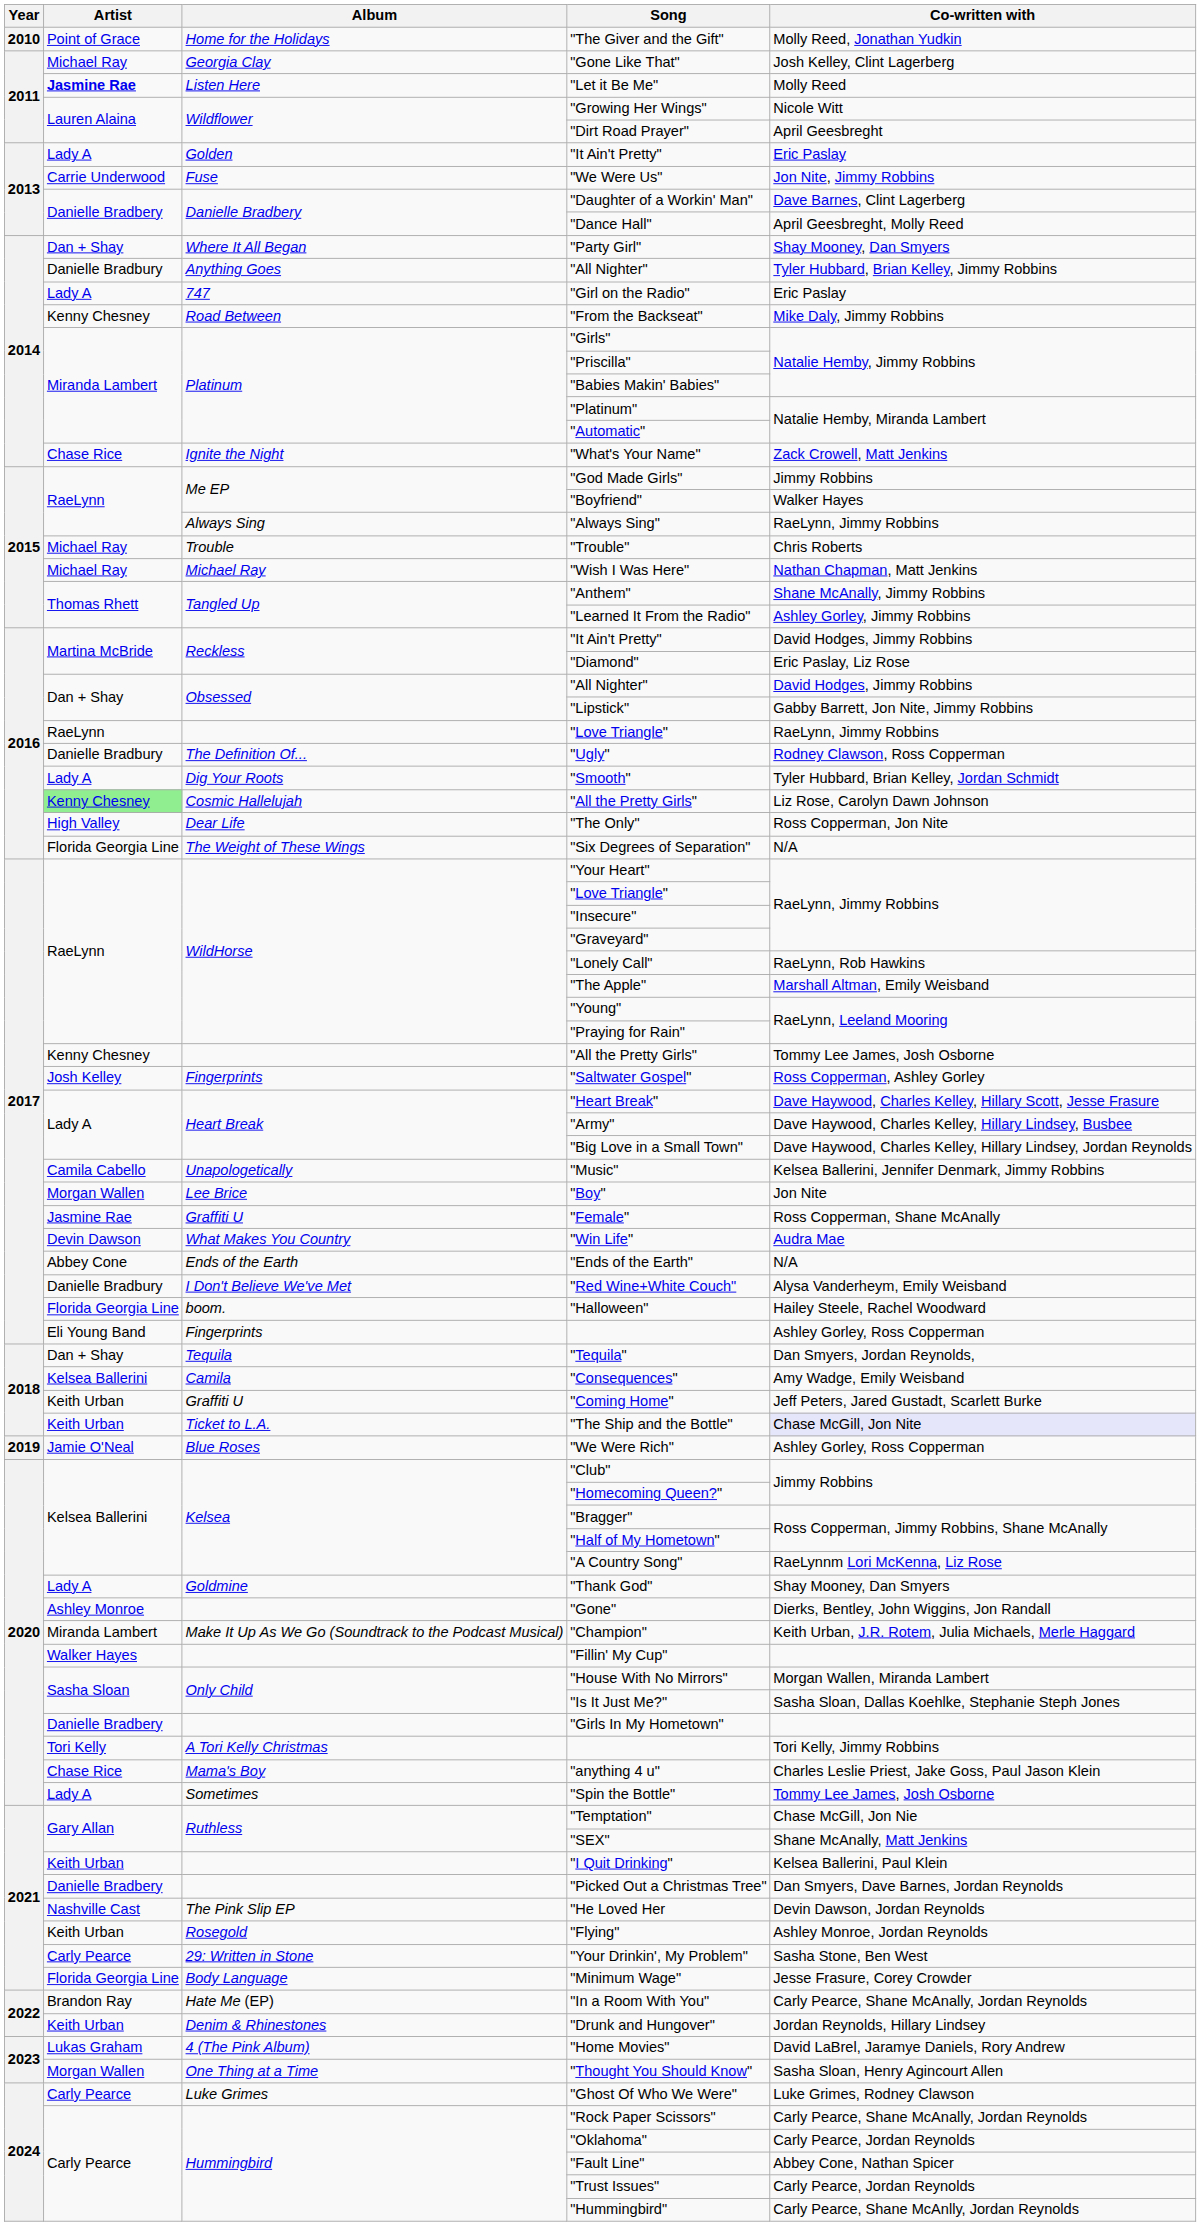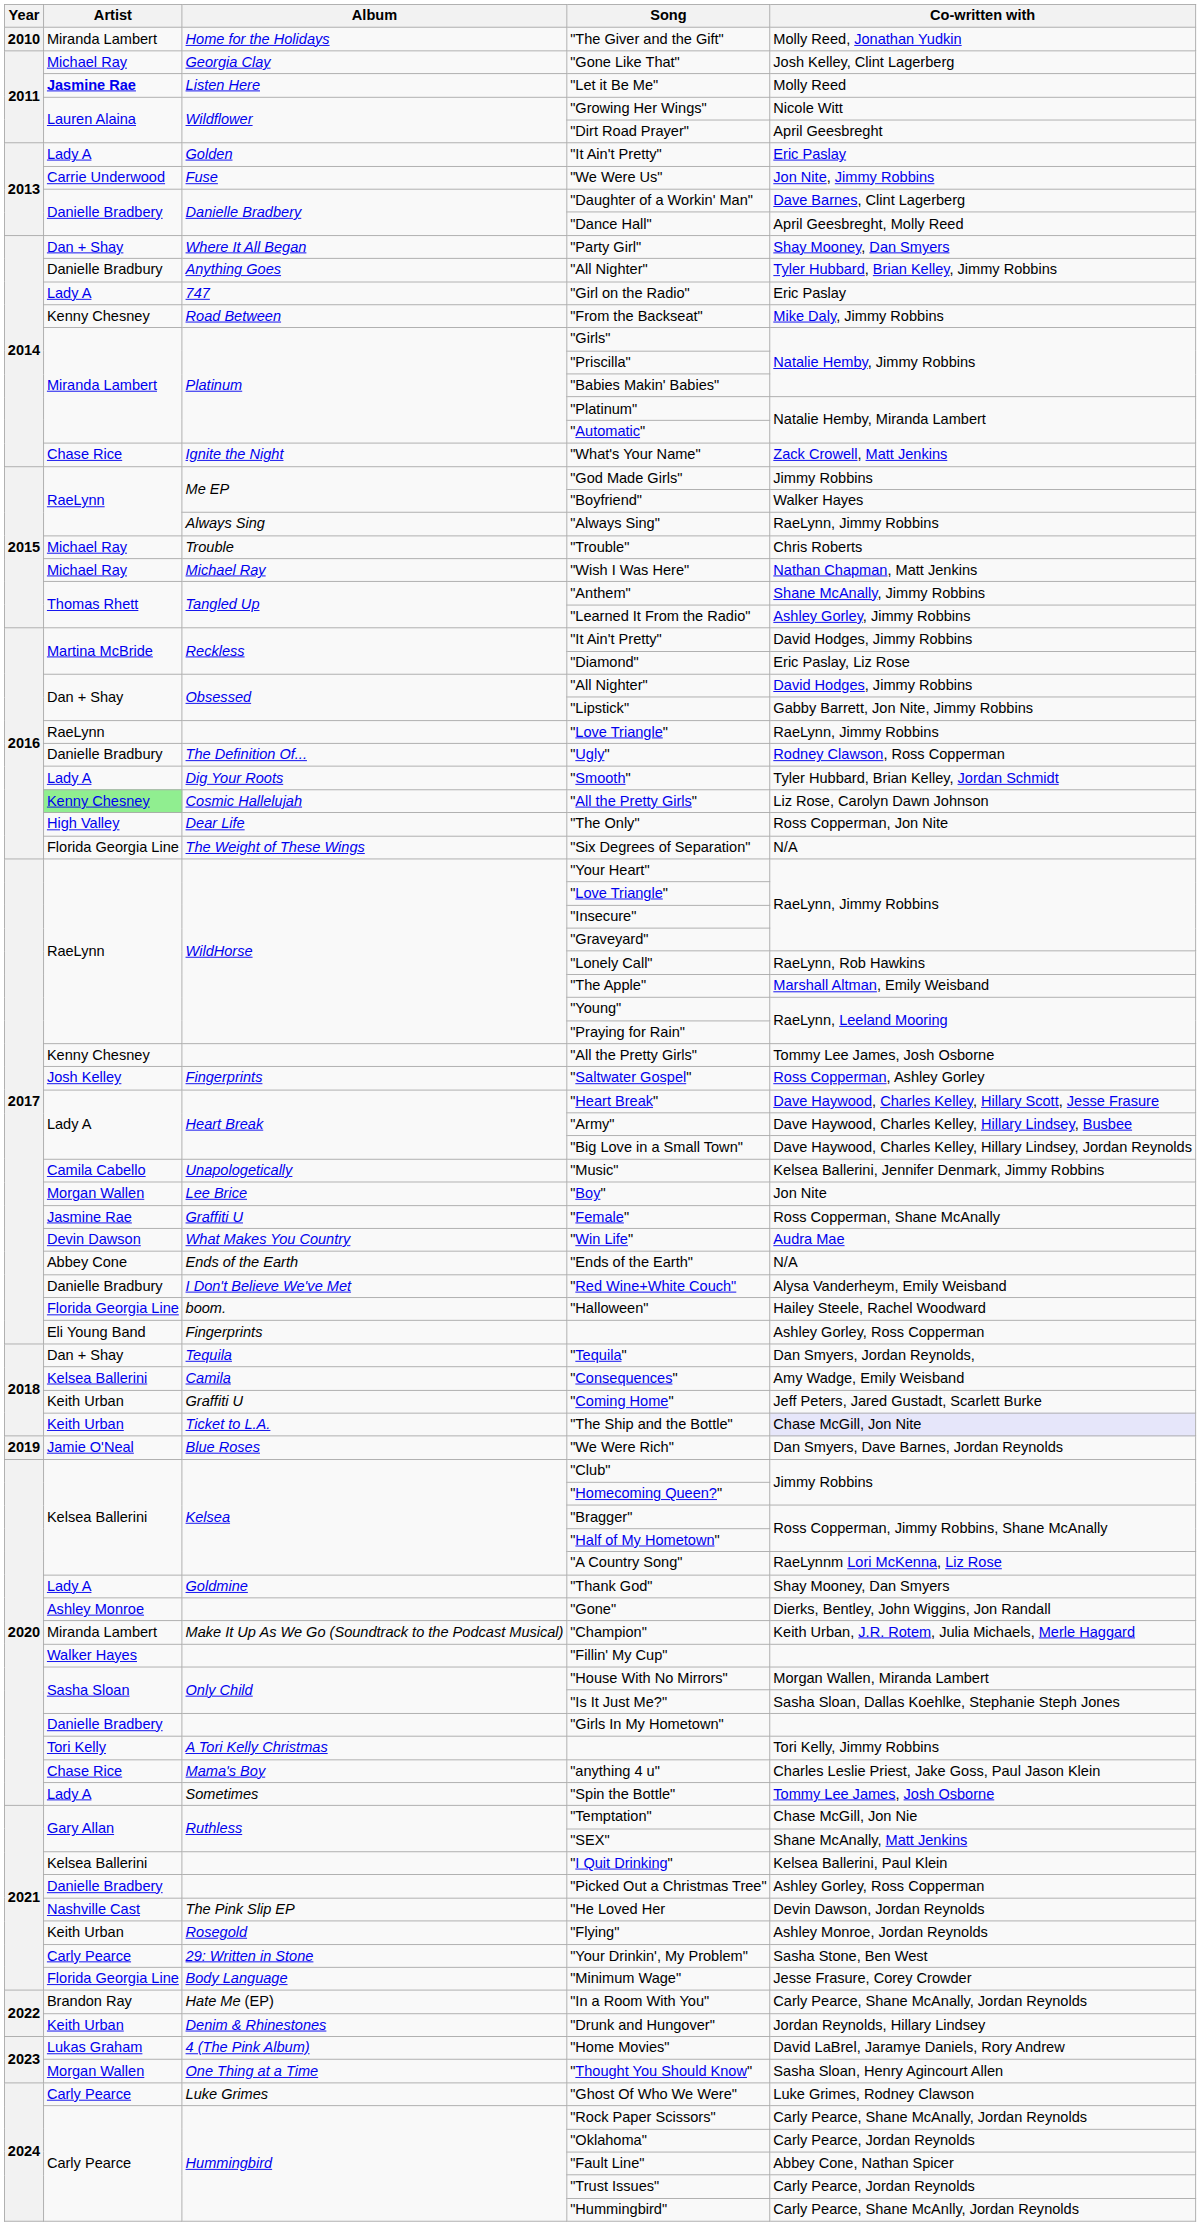"The Giver and the Gift" | Artist: Point of Grace -> Miranda Lambert
"We Were Rich" | Co-written with: Ashley Gorley, Ross Copperman -> Dan Smyers, Dave Barnes, Jordan Reynolds
"I Quit Drinking" | Artist: Keith Urban -> Kelsea Ballerini
"Picked Out a Christmas Tree" | Co-written with: Dan Smyers, Dave Barnes, Jordan Reynolds -> Ashley Gorley, Ross Copperman
